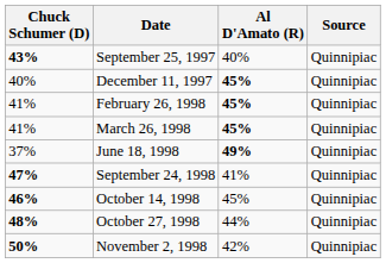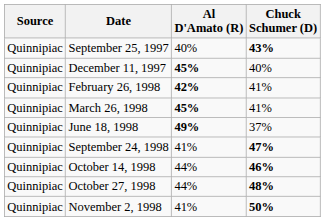columns swapped: Source <-> Chuck Schumer (D)
February 26, 1998 | Al D'Amato (R): 45% -> 42%
October 14, 1998 | Al D'Amato (R): 45% -> 44%
November 2, 1998 | Al D'Amato (R): 42% -> 41%
